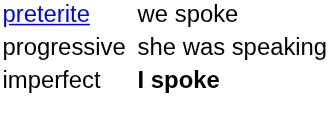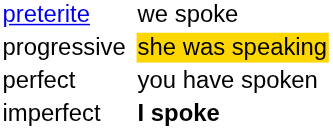progressive | column 3: no background -> gold background
+ row: perfect | you have spoken
